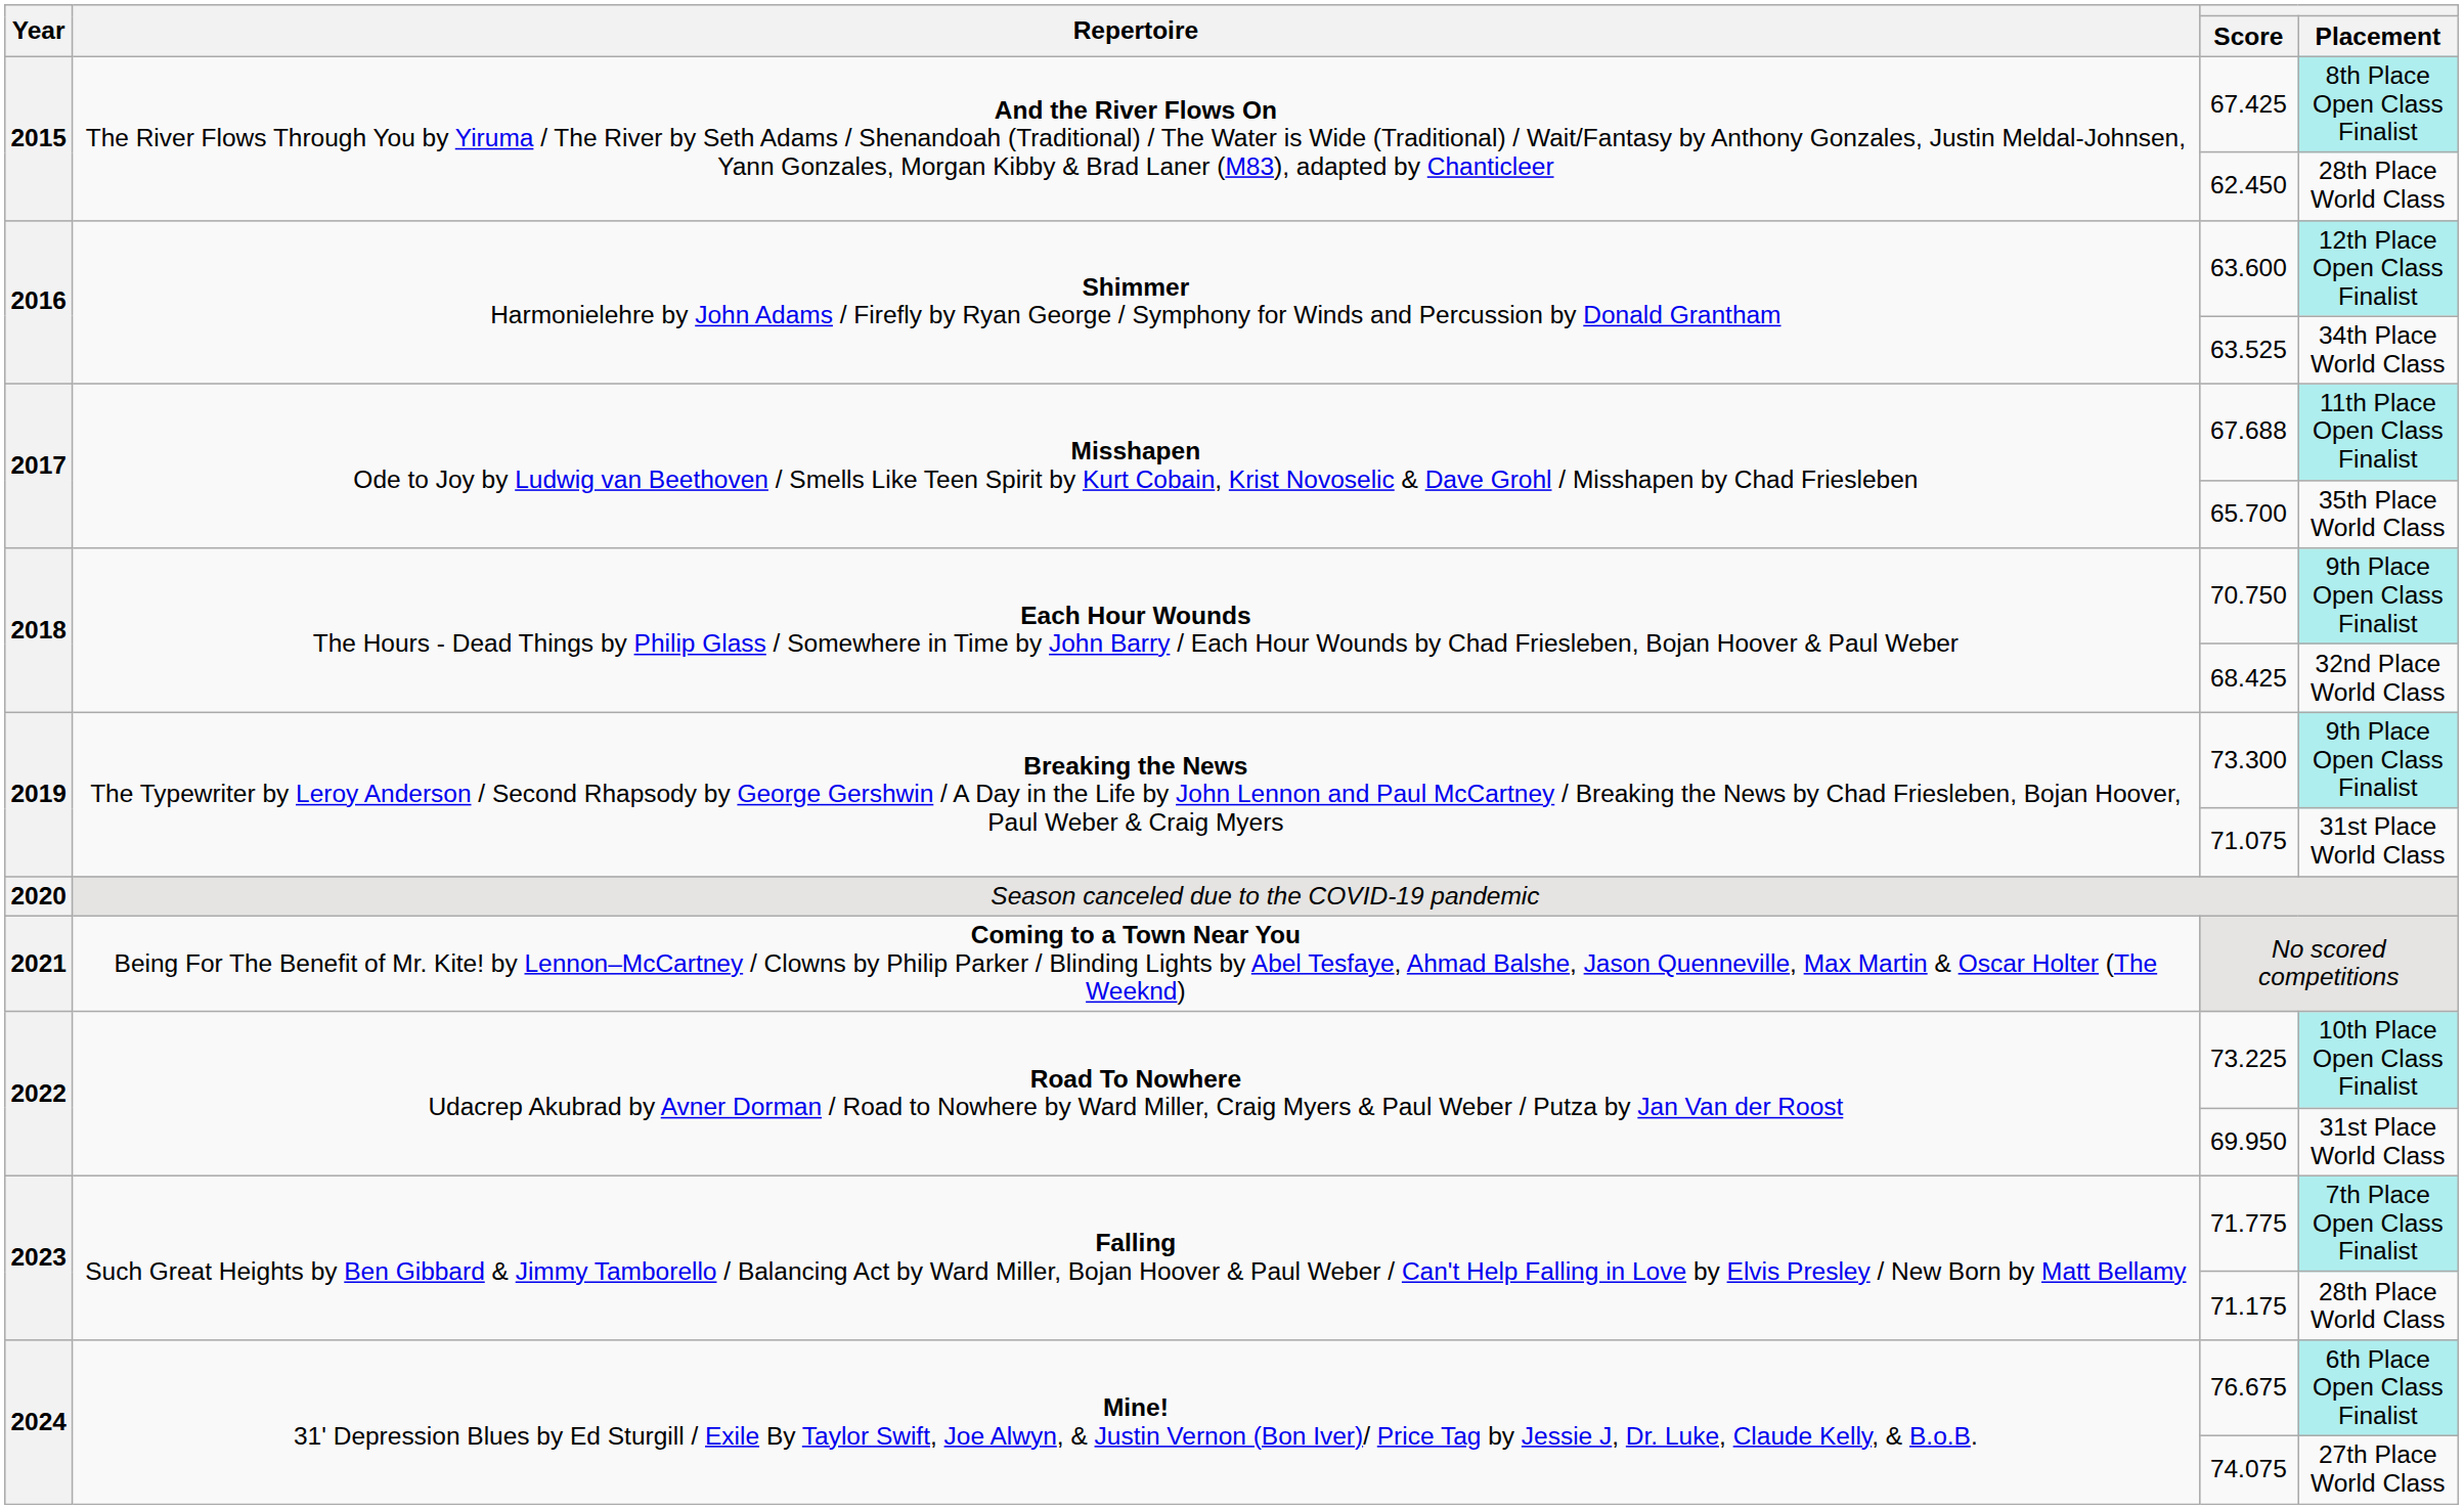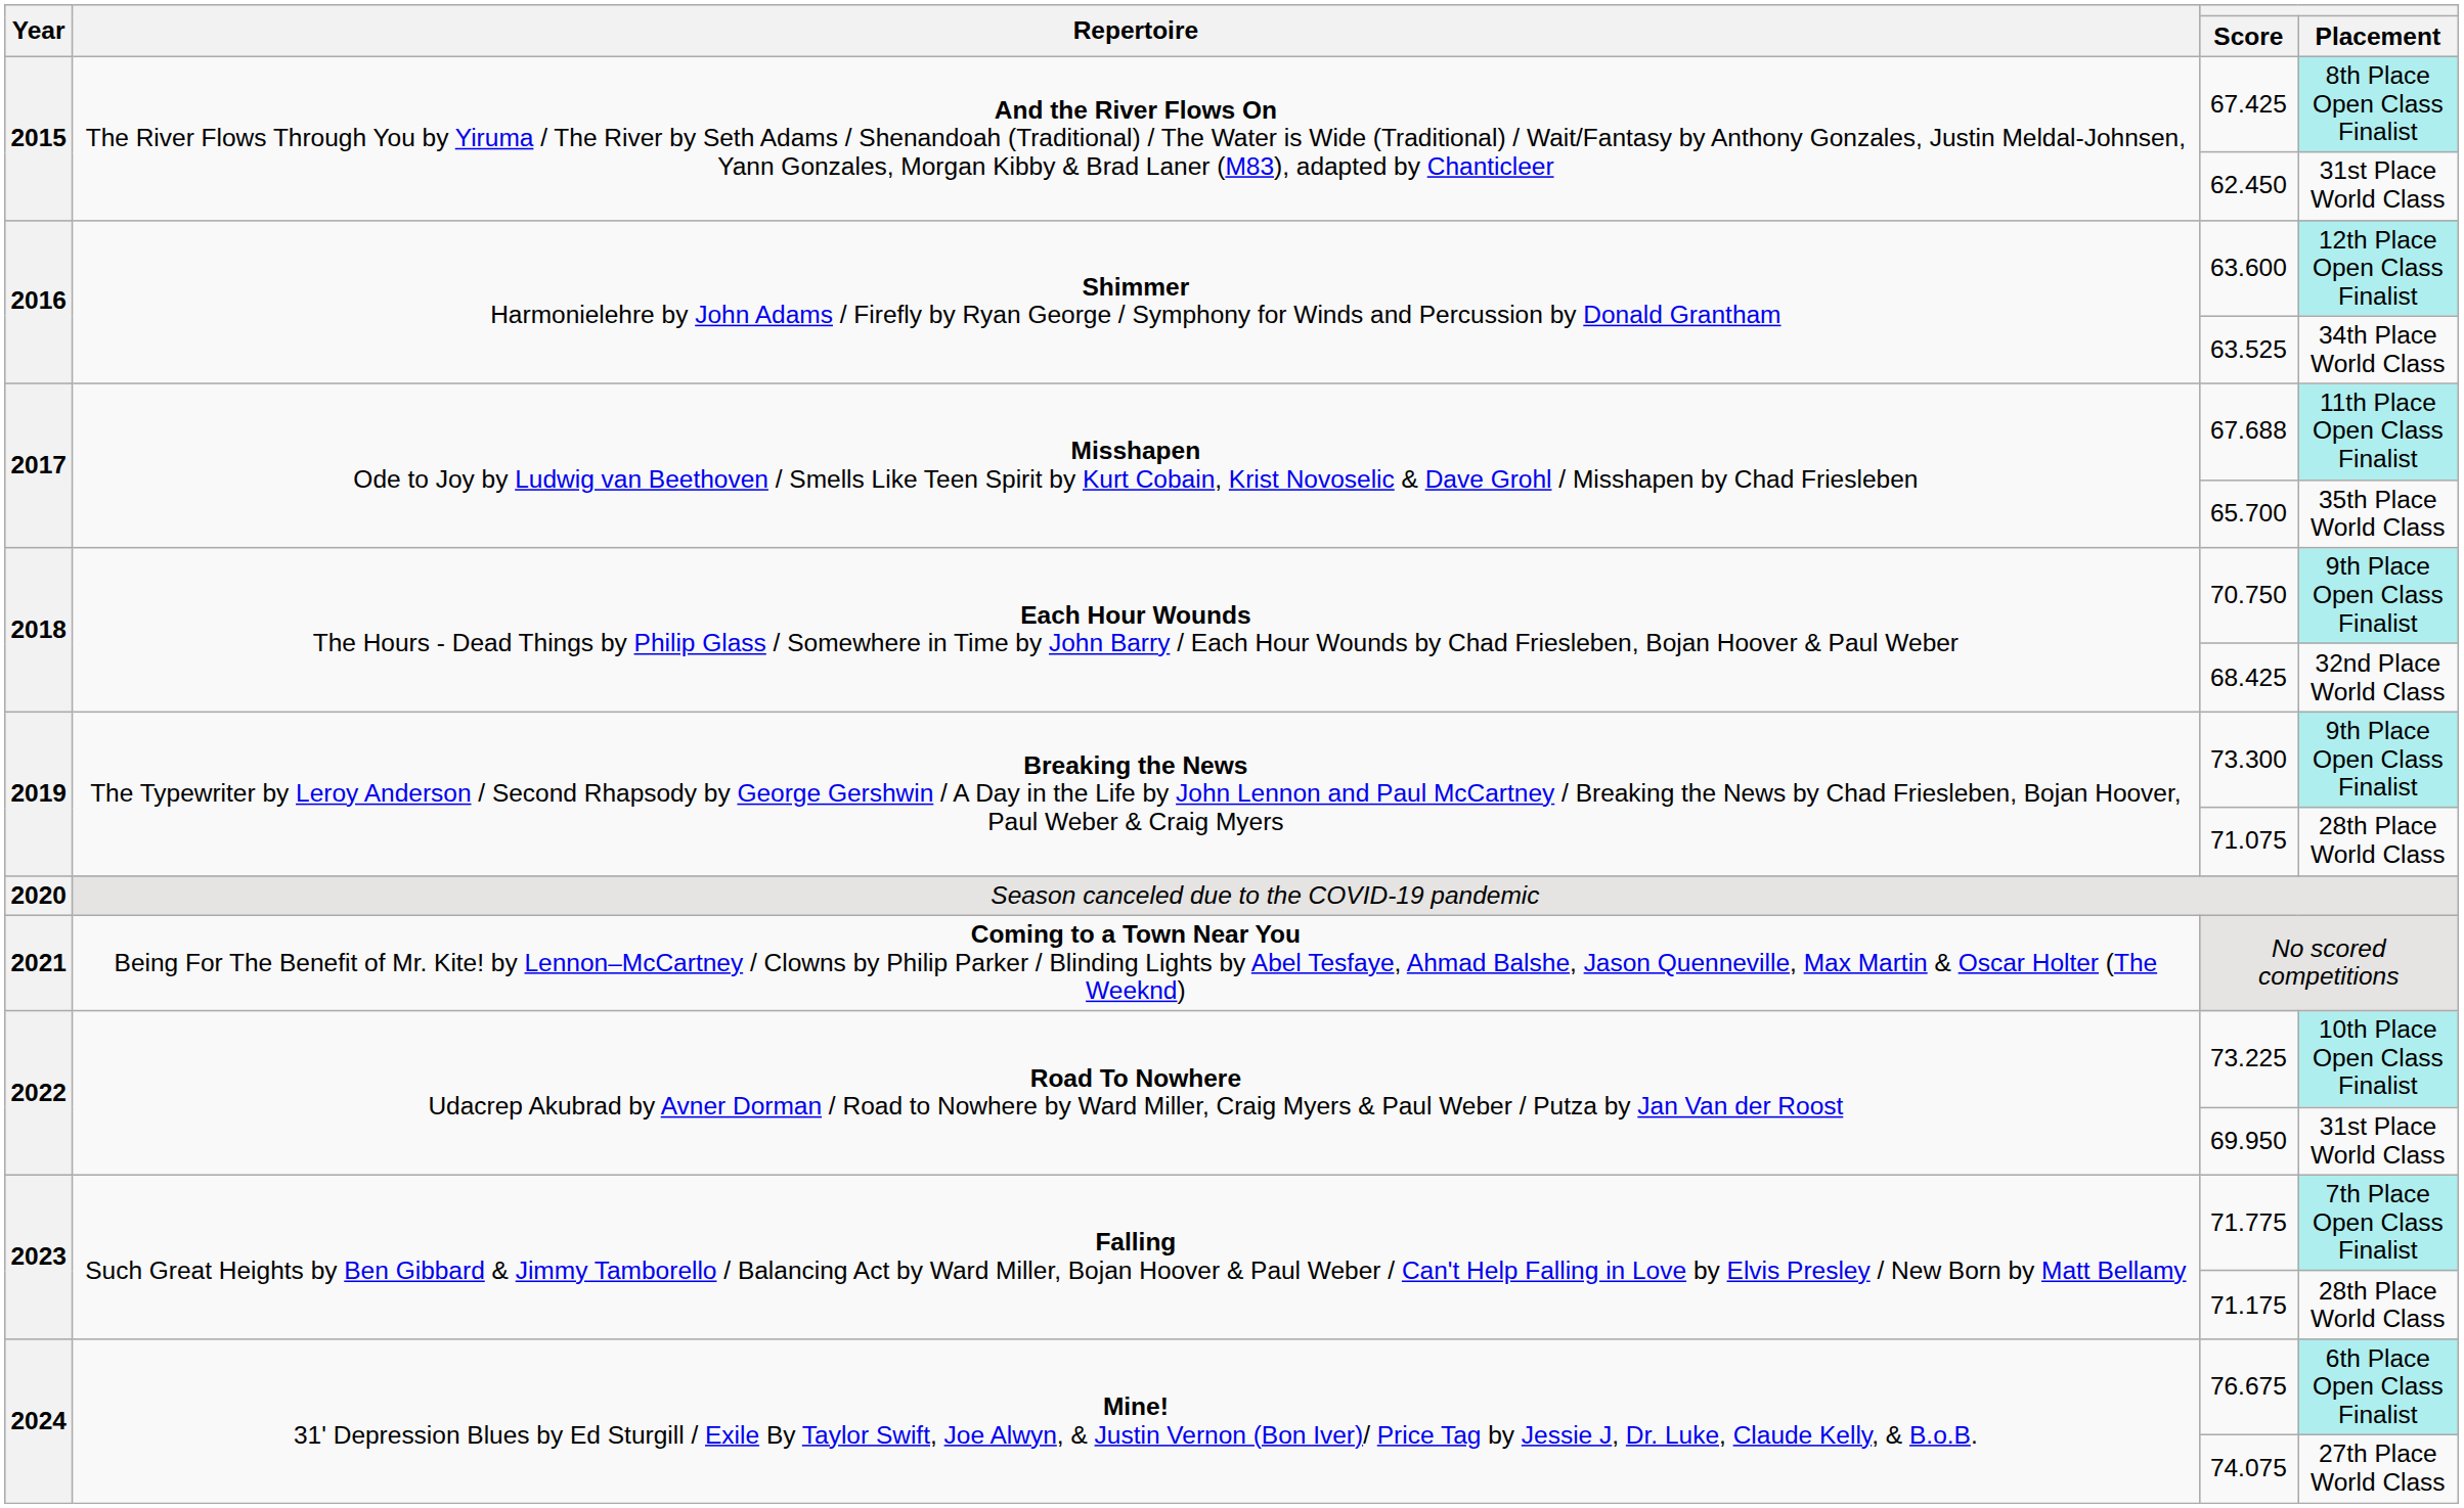62.450 | Placement: 28th Place World Class -> 31st Place World Class
71.075 | Placement: 31st Place World Class -> 28th Place World Class
